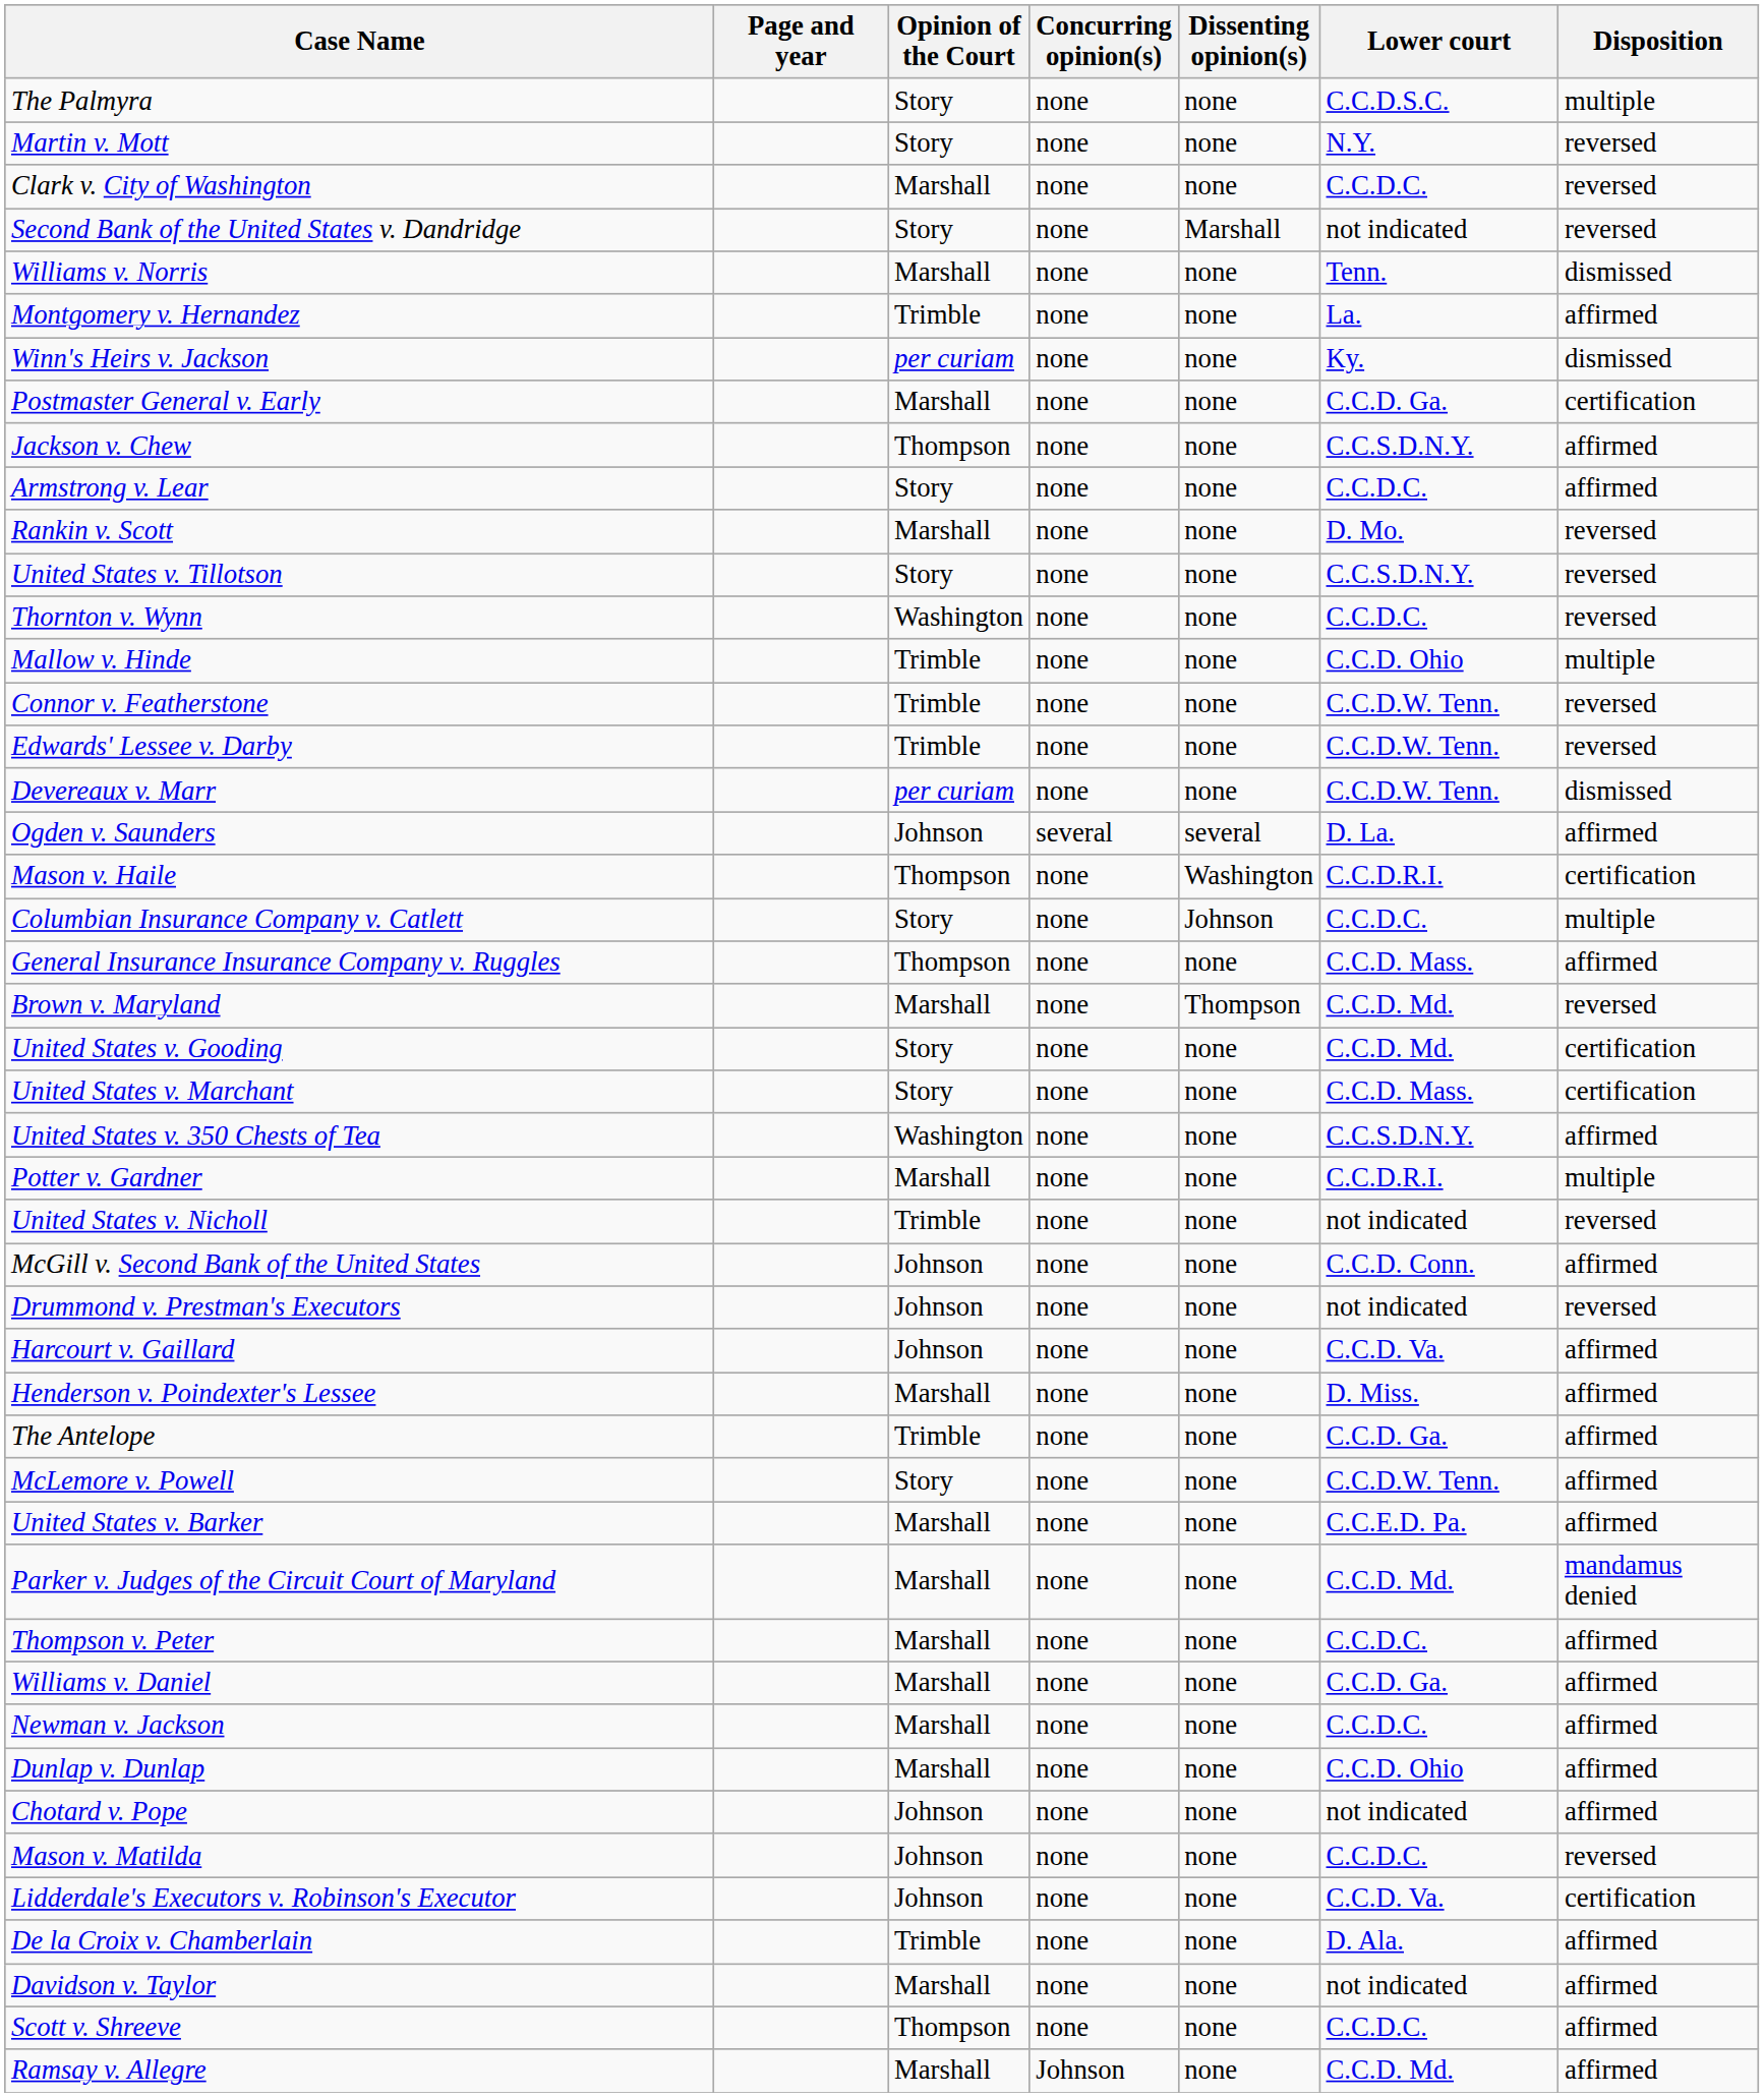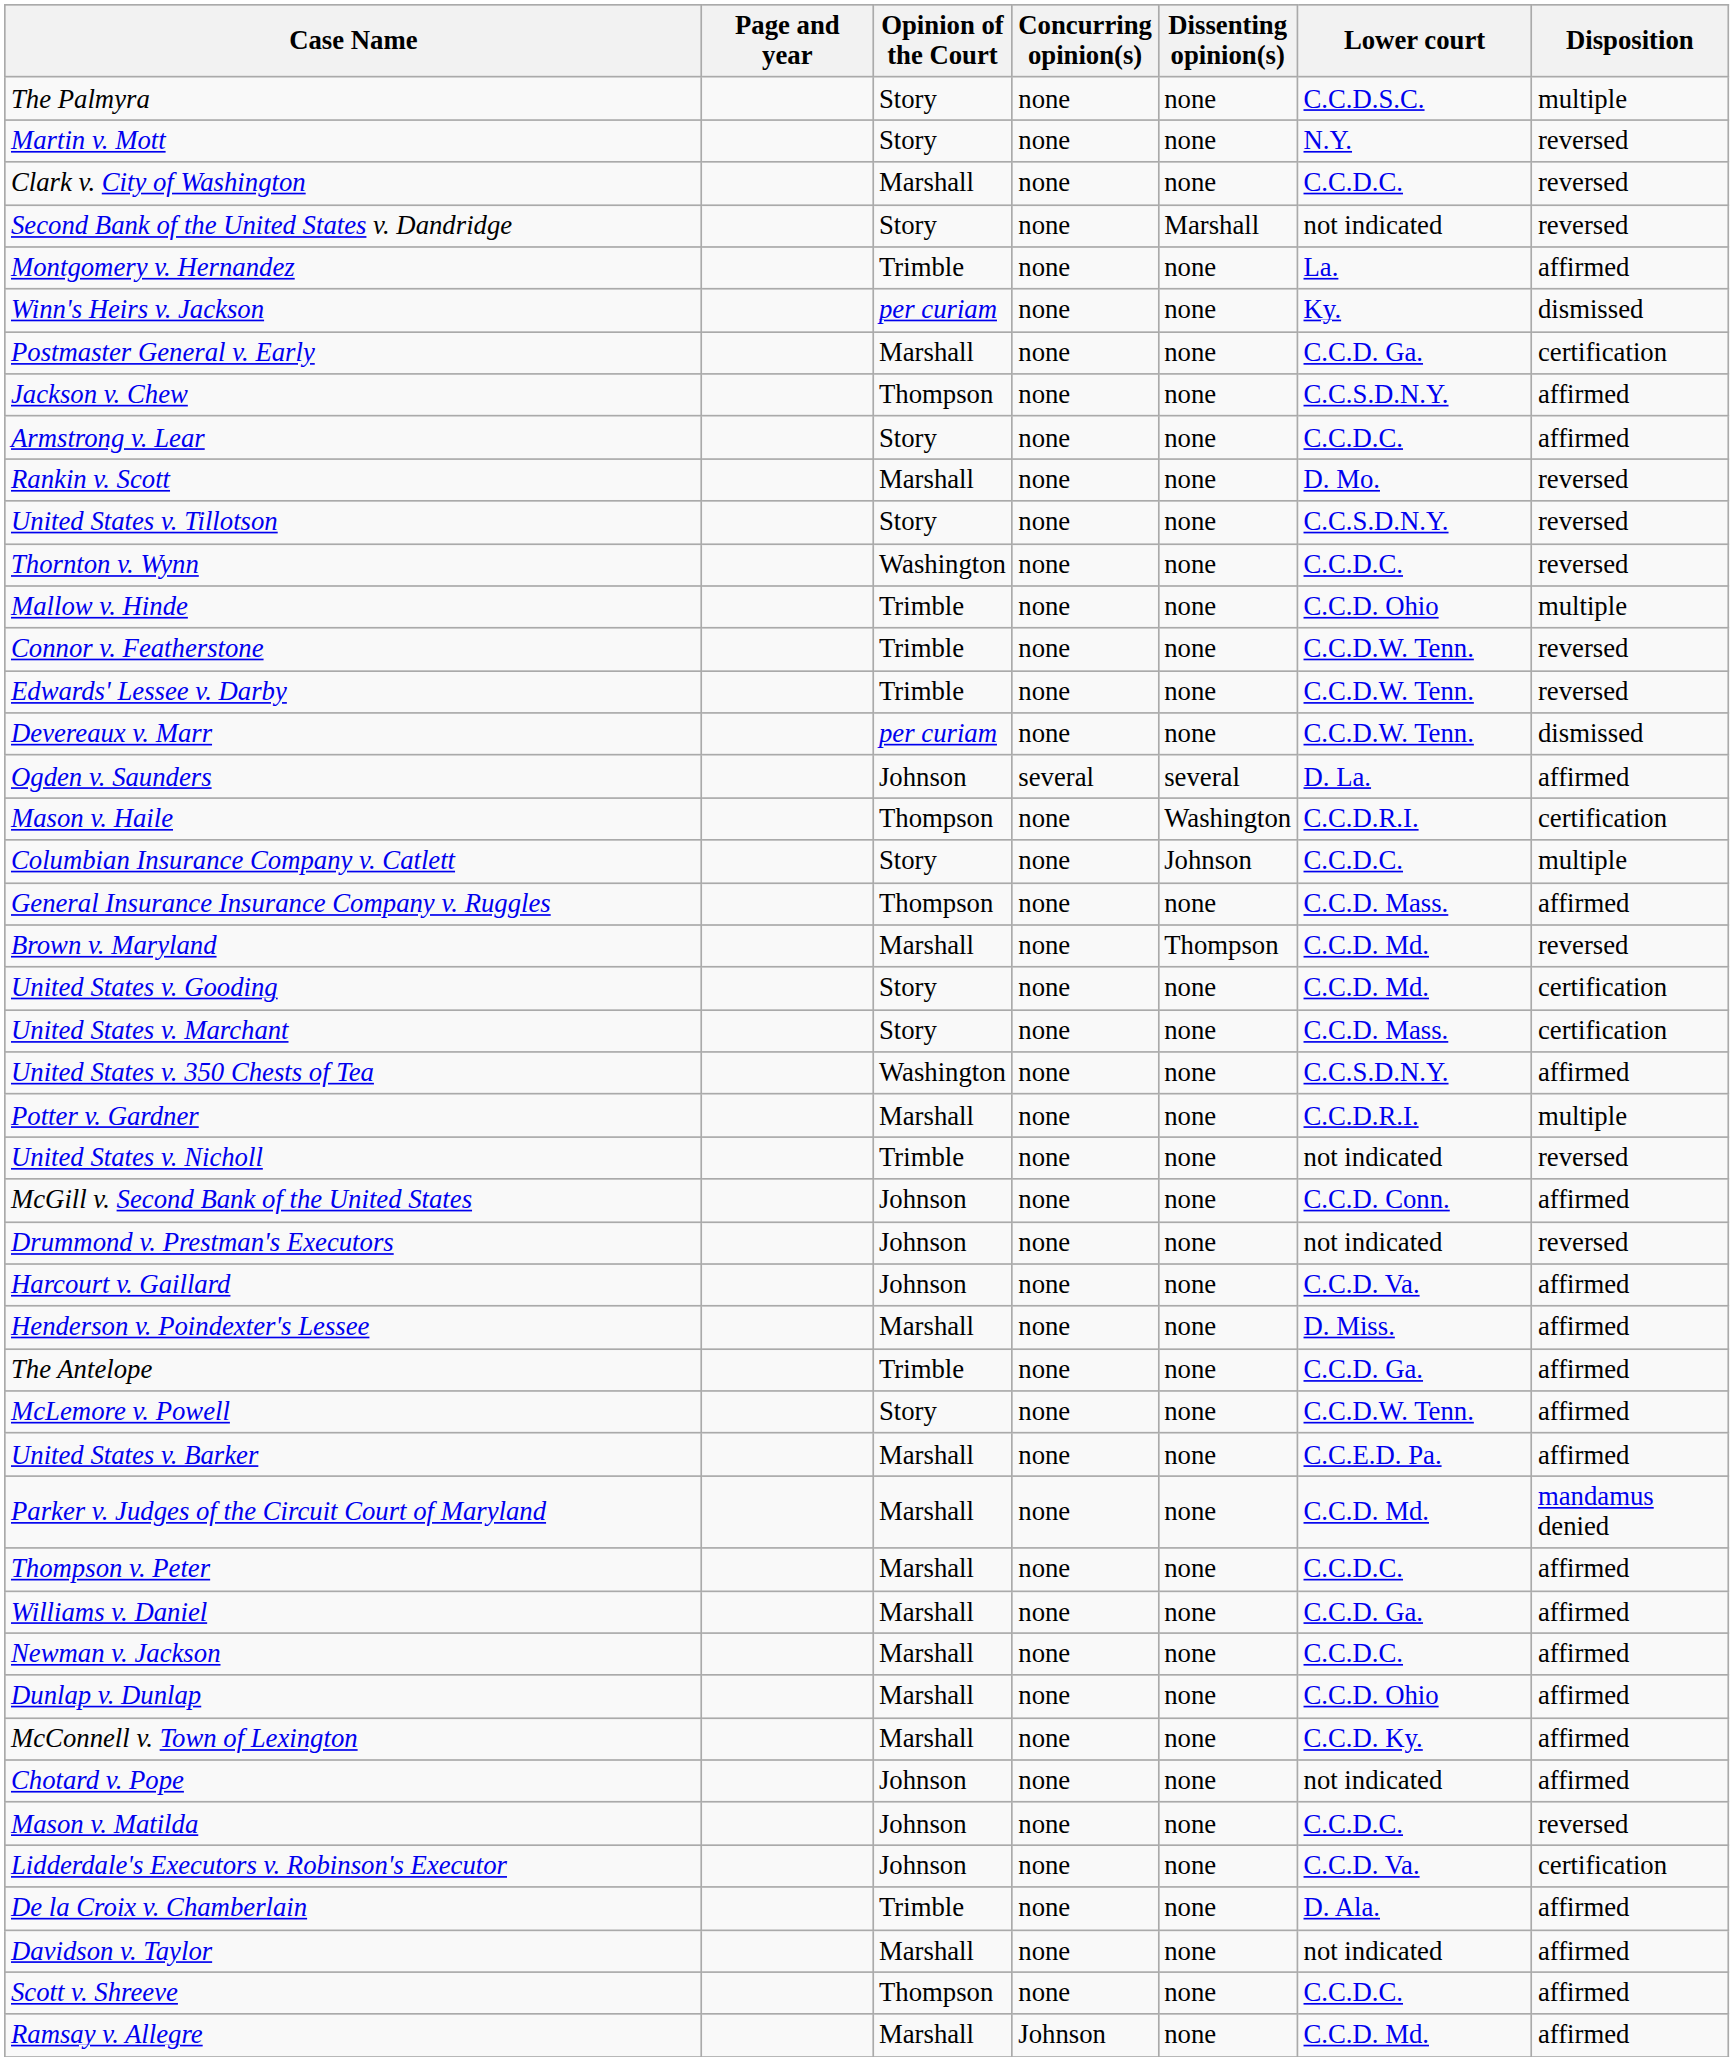- row: Williams v. Norris | Marshall | none | none | Tenn. | dismissed
+ row: McConnell v. Town of Lexington | Marshall | none | none | C.C.D. Ky. | affirmed
